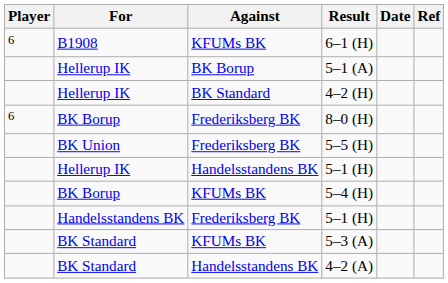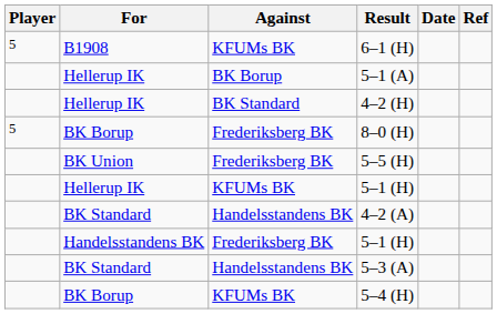6–1 (H) | Player: 6 -> 5
8–0 (H) | Player: 6 -> 5
Hellerup IK / 5–1 (H) | Against: Handelsstandens BK -> KFUMs BK
rows swapped: 5–4 (H) <-> 4–2 (A)
5–3 (A) | Against: KFUMs BK -> Handelsstandens BK
